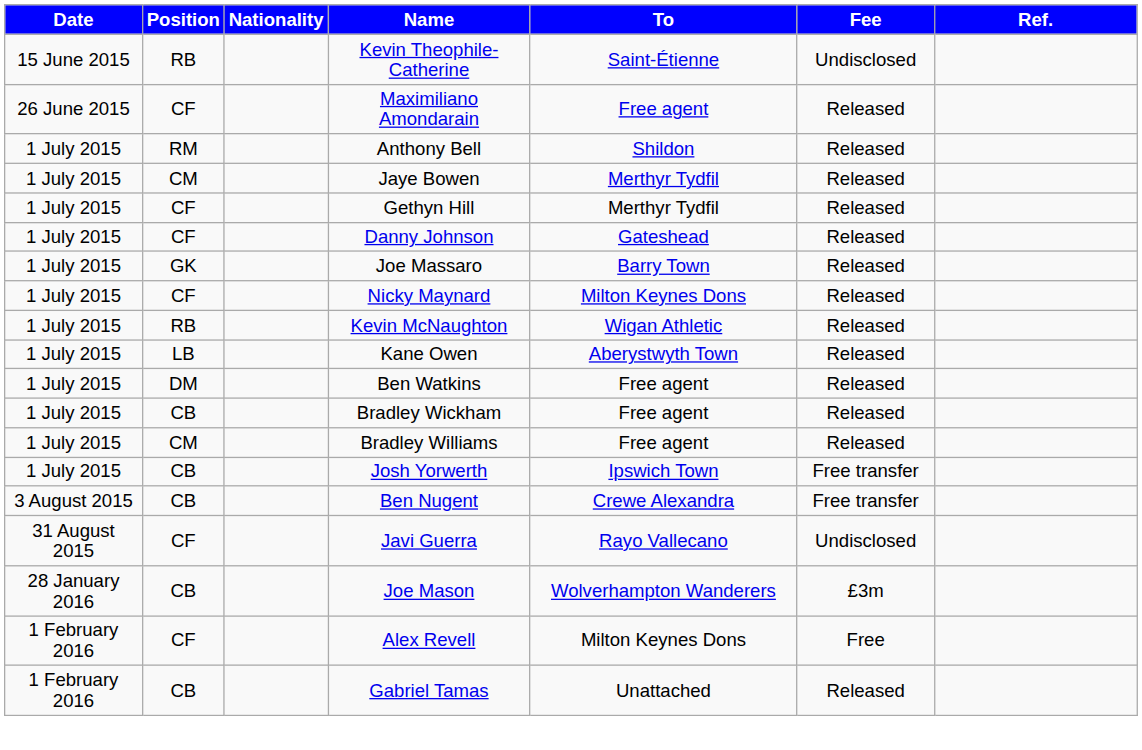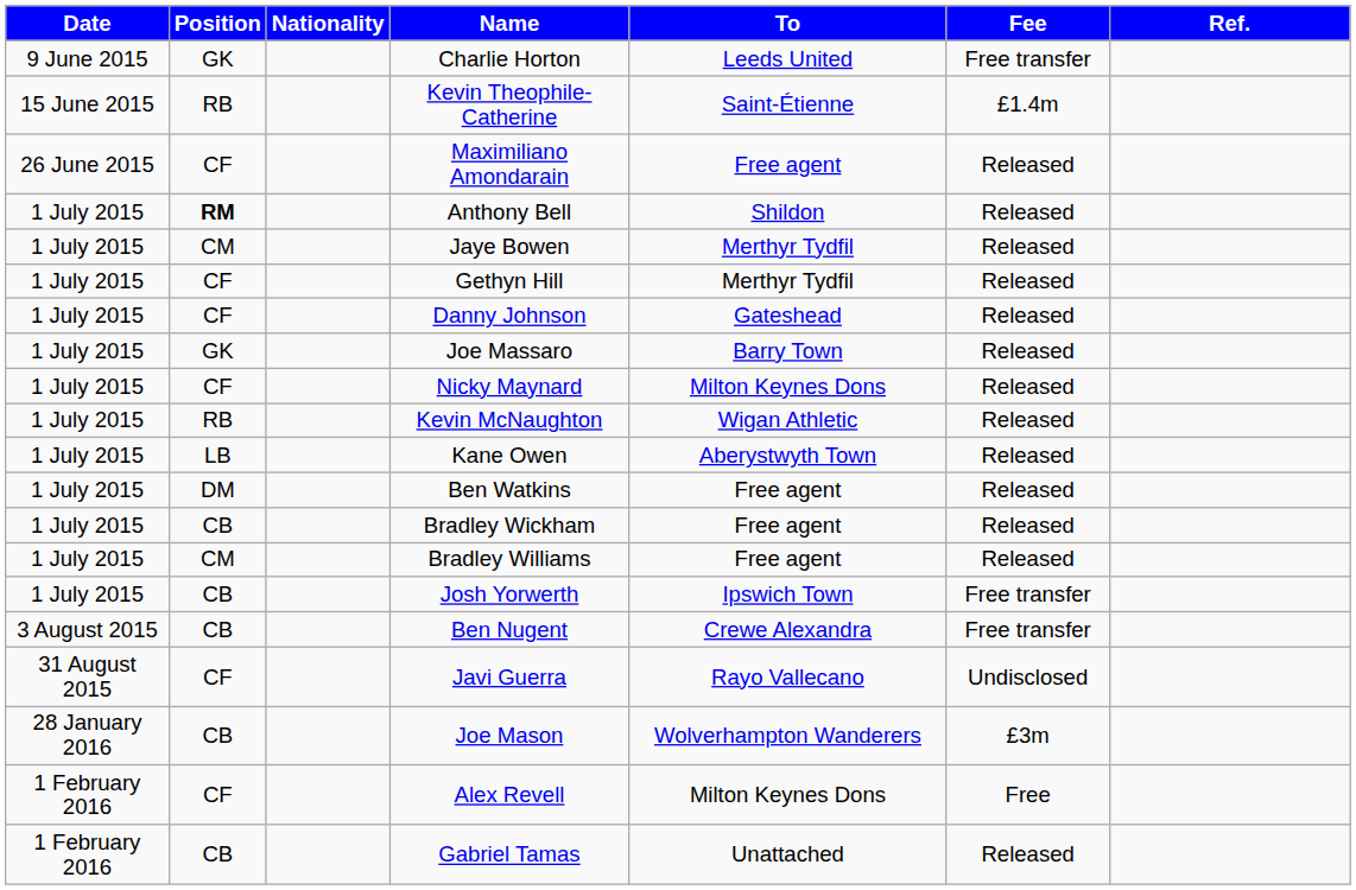+ row: 9 June 2015 | GK | Charlie Horton | Leeds United | Free transfer
Kevin Theophile-Catherine | Fee: Undisclosed -> £1.4m
Anthony Bell | Position: normal -> bold
